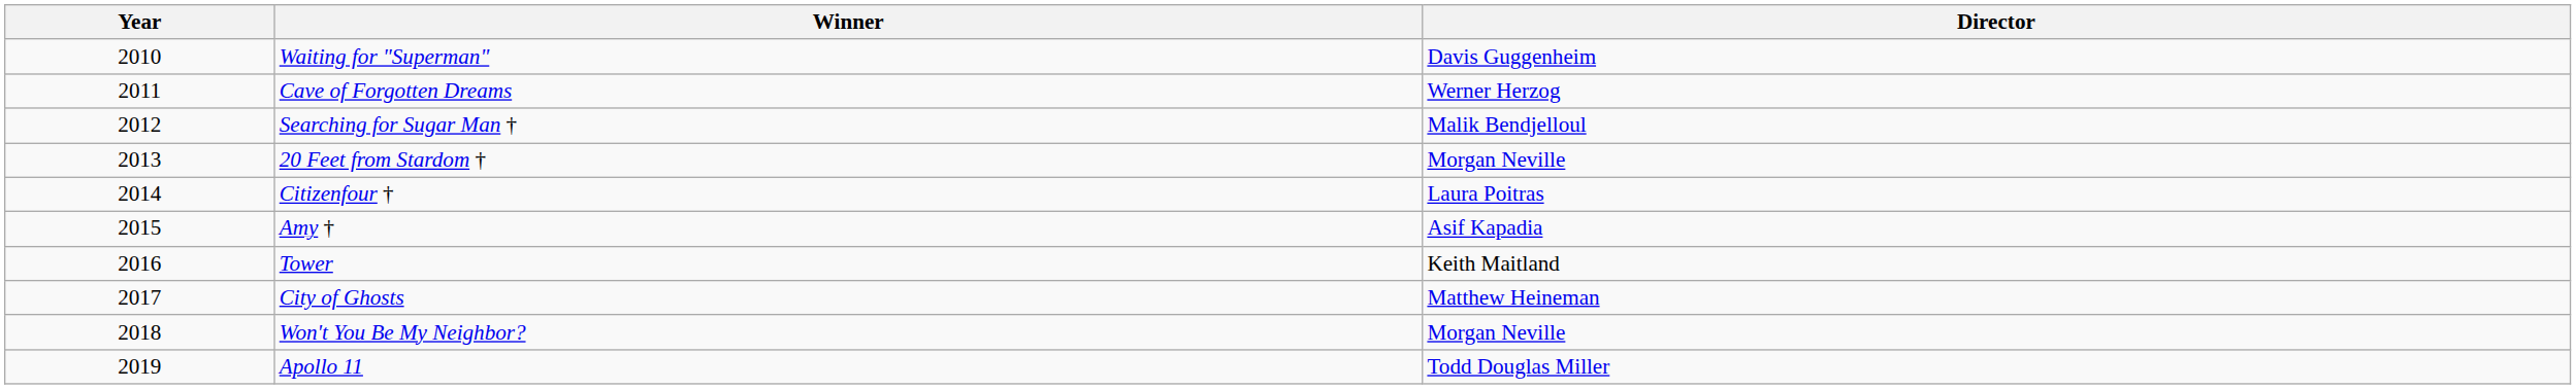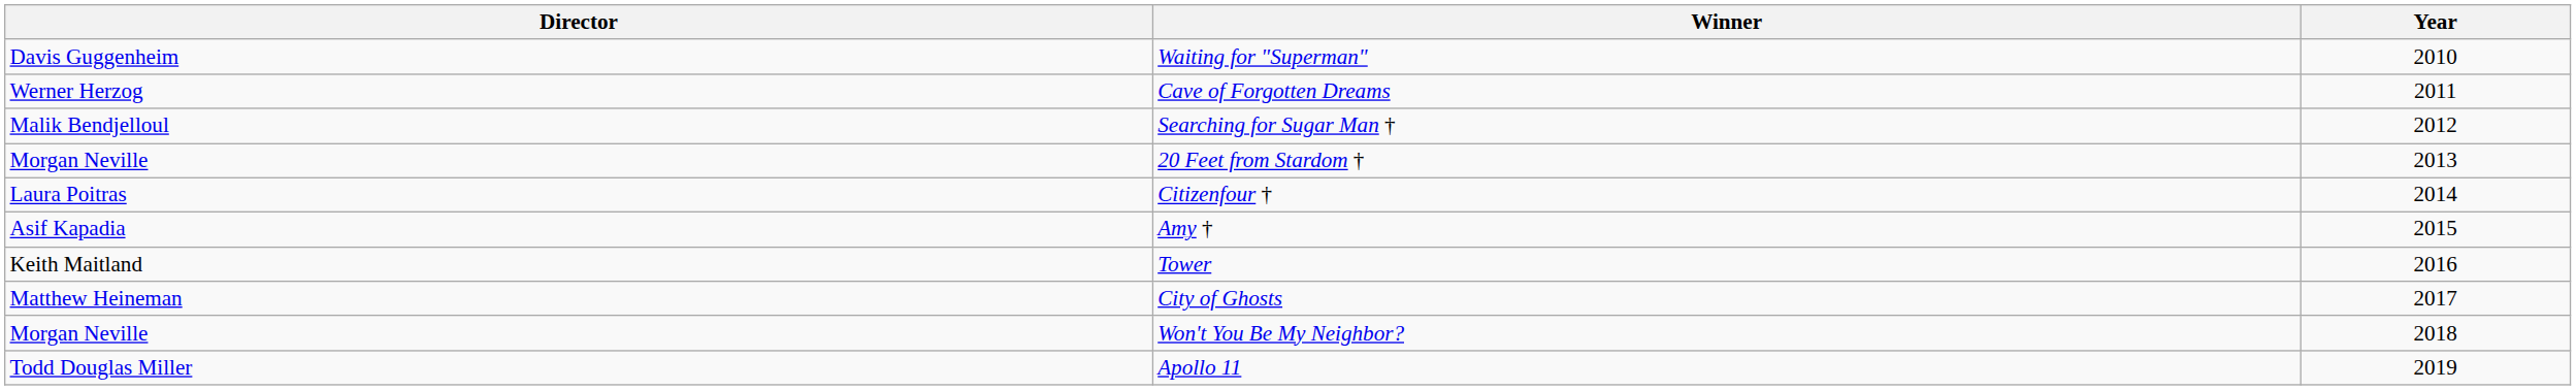columns swapped: Year <-> Director
